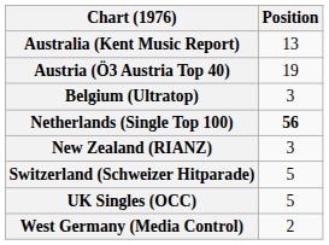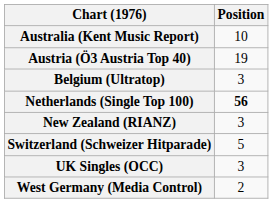Australia (Kent Music Report) | Position: 13 -> 10
UK Singles (OCC) | Position: 5 -> 3
